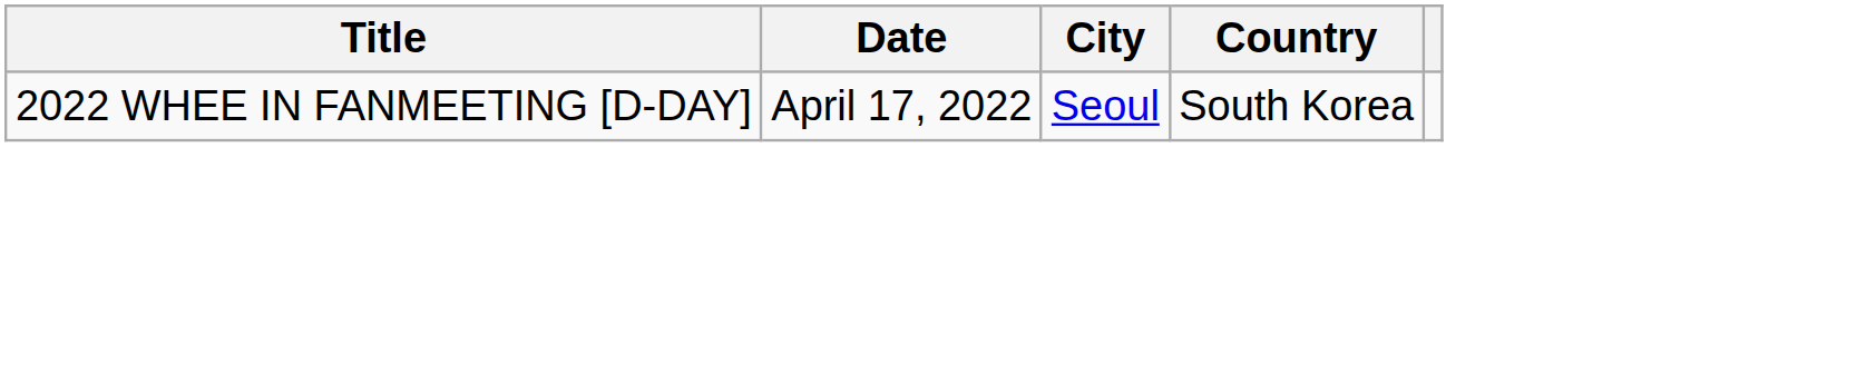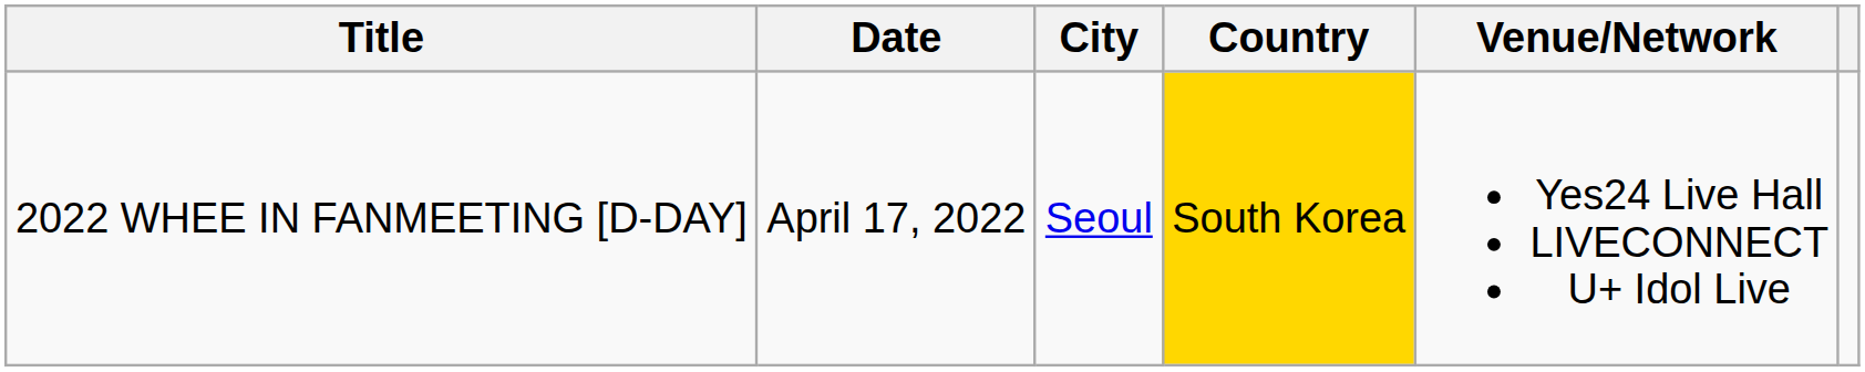+ column: Venue/Network | Yes24 Live Hall LIVECONNECT U+ Idol Live
2022 WHEE IN FANMEETING [D-DAY] | Country: no background -> gold background
